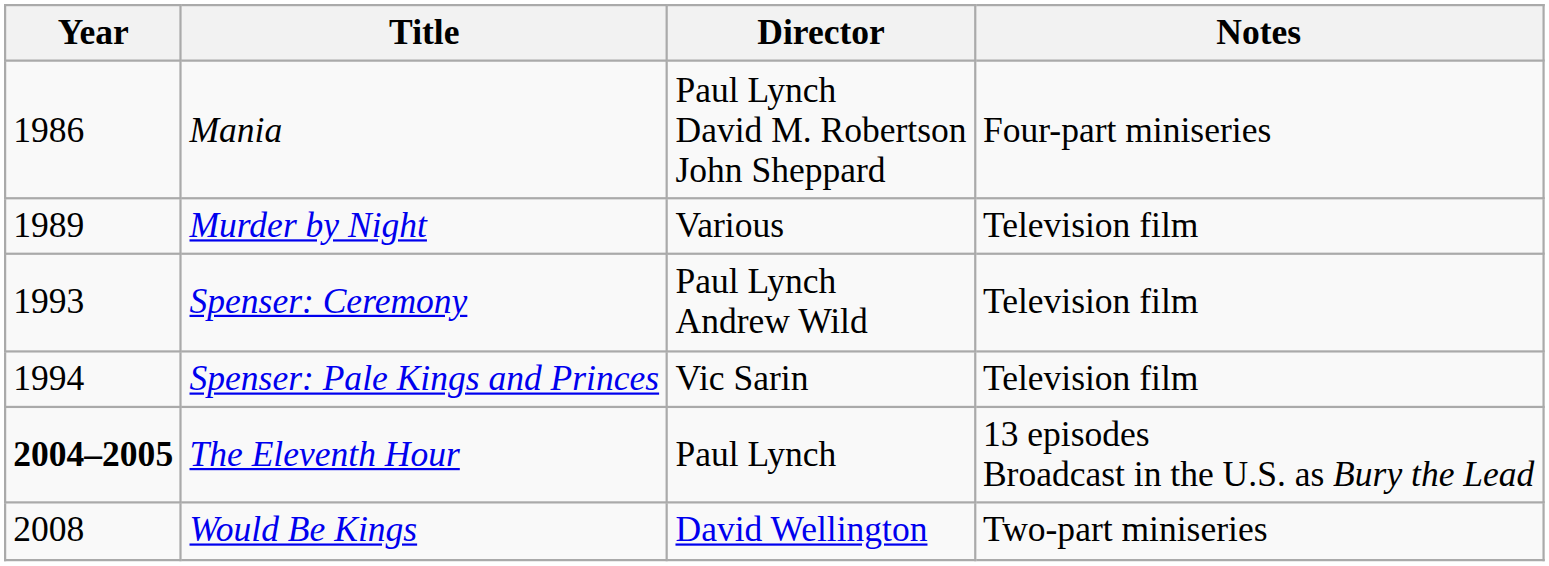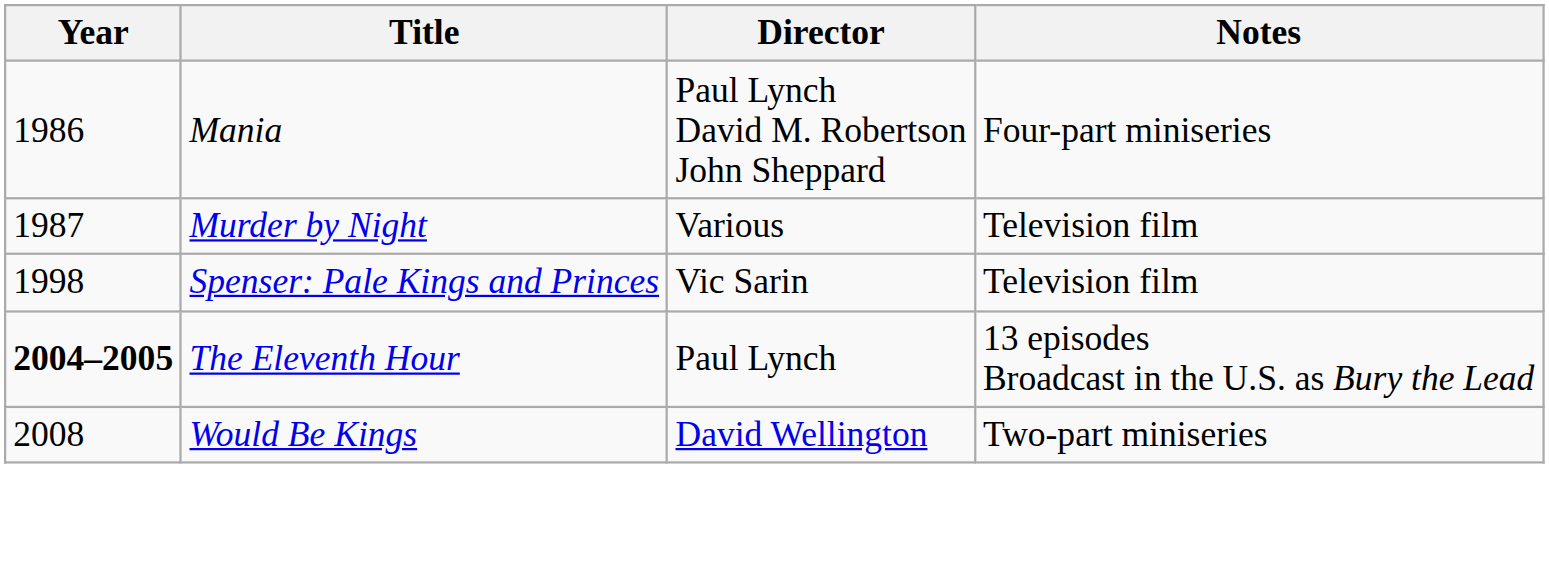Murder by Night | Year: 1989 -> 1987
- row: 1993 | Spenser: Ceremony | Paul Lynch Andrew Wild | Television film
Spenser: Pale Kings and Princes | Year: 1994 -> 1998
